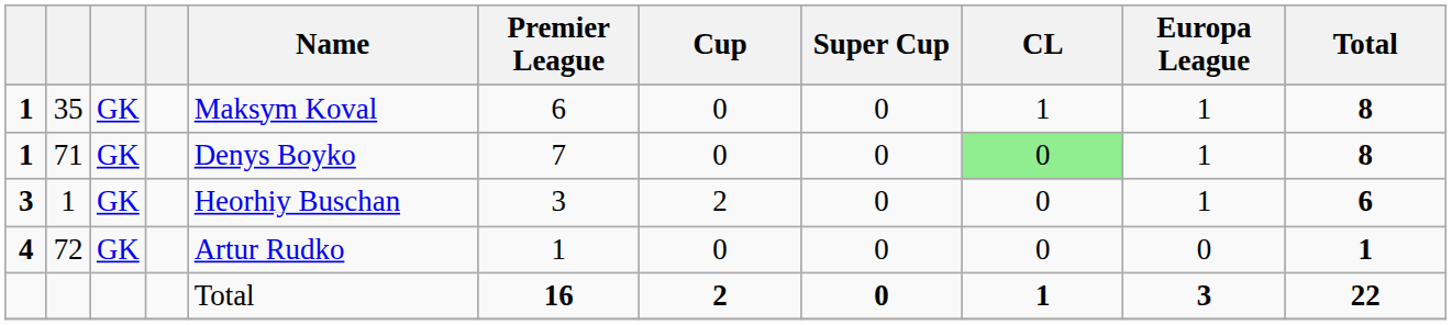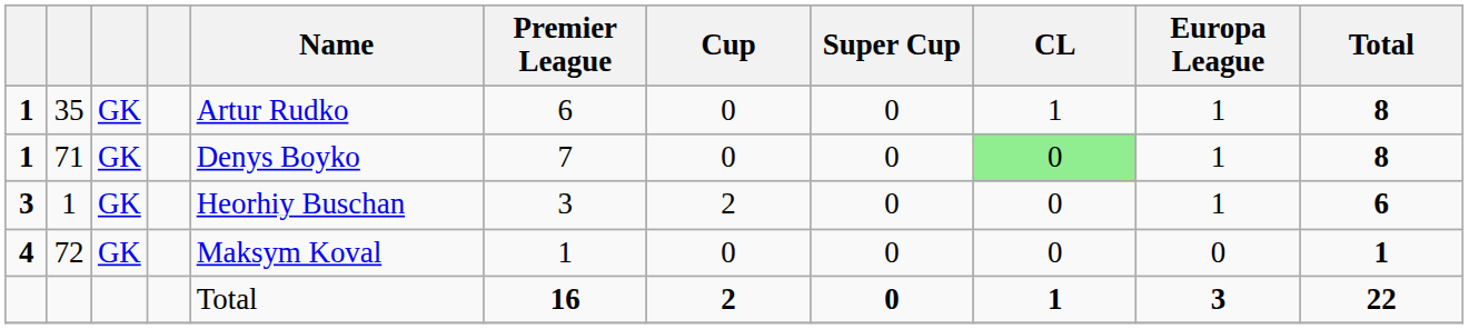35 | Name: Maksym Koval -> Artur Rudko
72 | Name: Artur Rudko -> Maksym Koval
